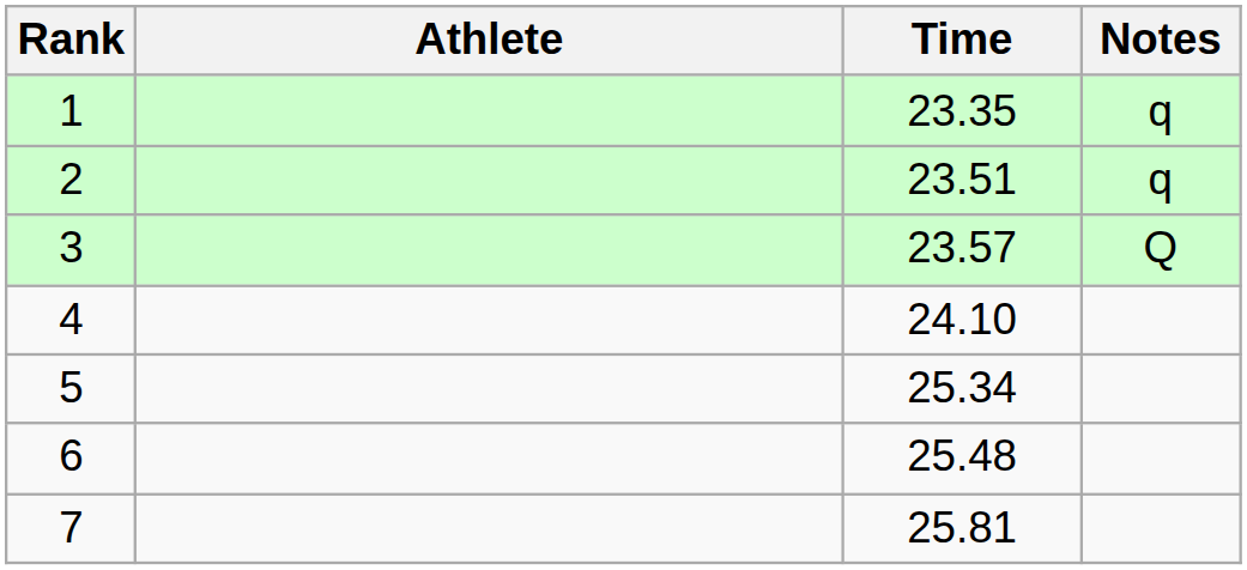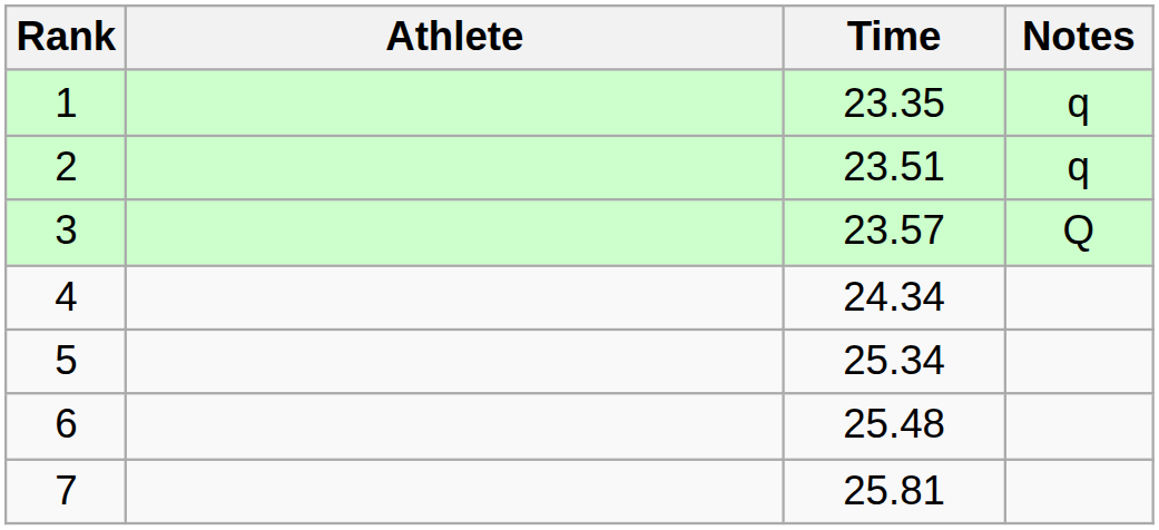4 | Time: 24.10 -> 24.34
